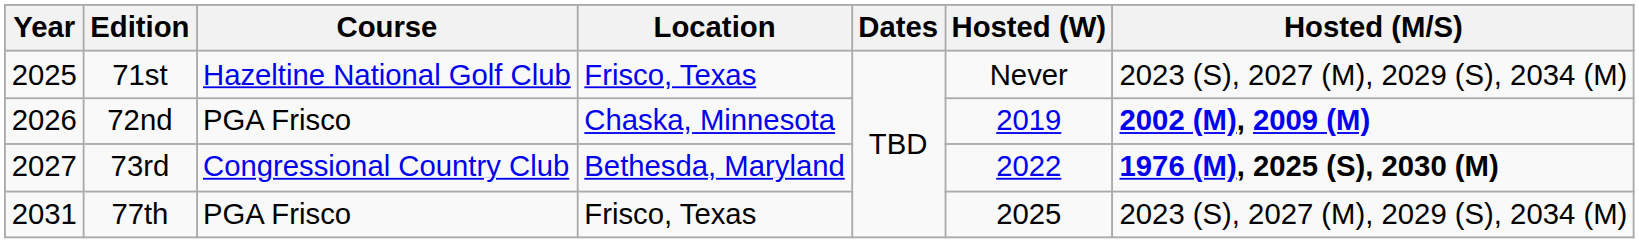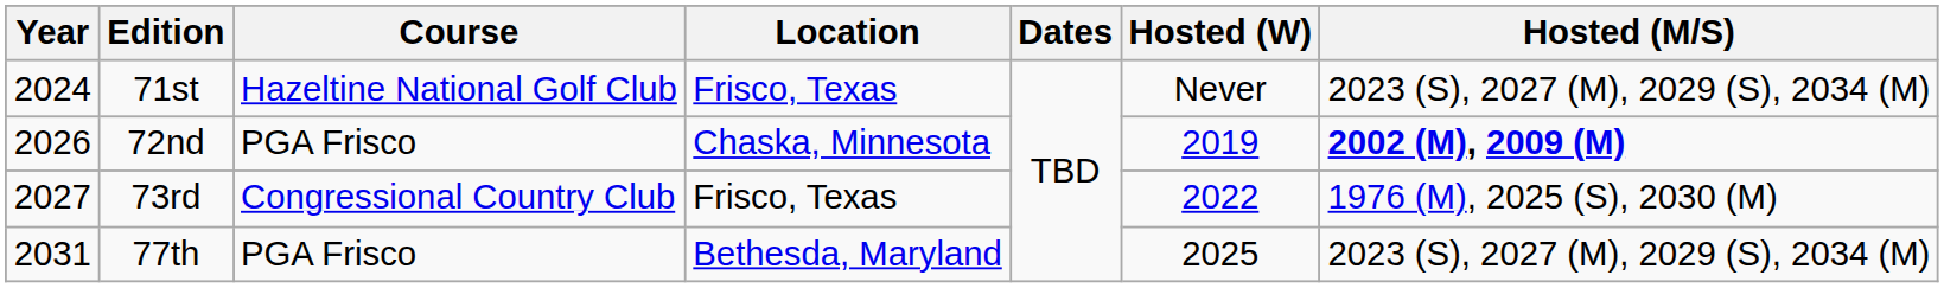71st | Year: 2025 -> 2024
73rd | Location: Bethesda, Maryland -> Frisco, Texas
73rd | Hosted (M/S): bold -> normal
77th | Location: Frisco, Texas -> Bethesda, Maryland
